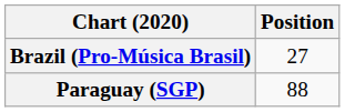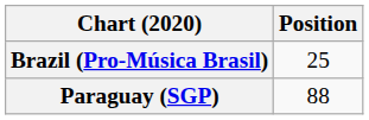Brazil (Pro-Música Brasil) | Position: 27 -> 25
